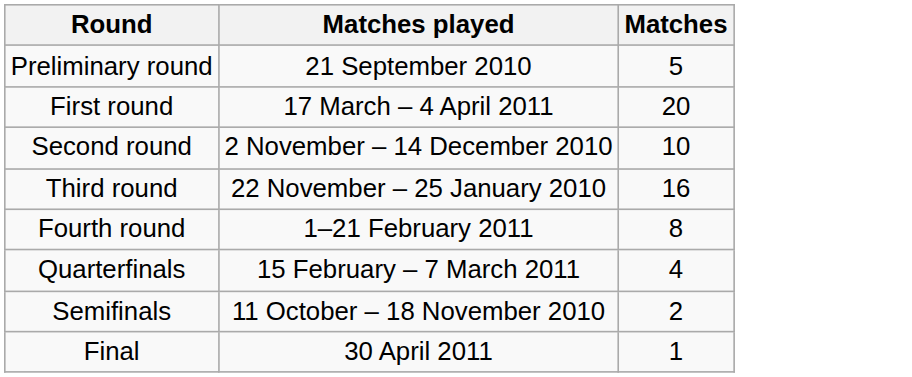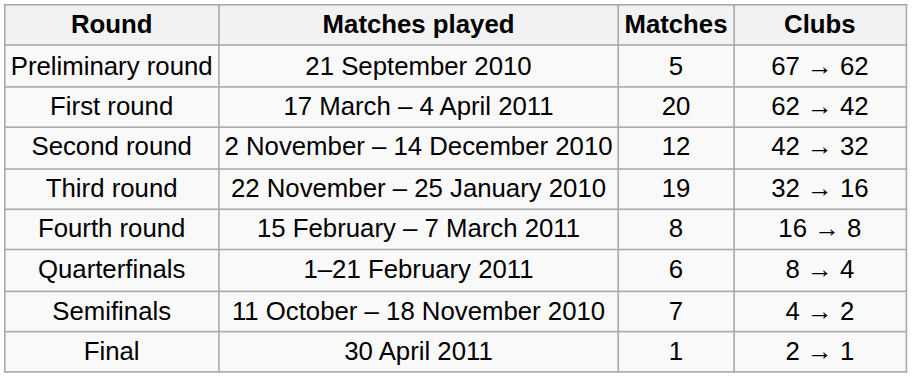+ column: Clubs | 67 → 62 | 62 → 42 | 42 → 32 | 32 → 16 | 16 → 8 | 8 → 4 | 4 → 2 | 2 → 1
Second round | Matches: 10 -> 12
Third round | Matches: 16 -> 19
Fourth round | Matches played: 1–21 February 2011 -> 15 February – 7 March 2011
Quarterfinals | Matches played: 15 February – 7 March 2011 -> 1–21 February 2011
Quarterfinals | Matches: 4 -> 6
Semifinals | Matches: 2 -> 7
